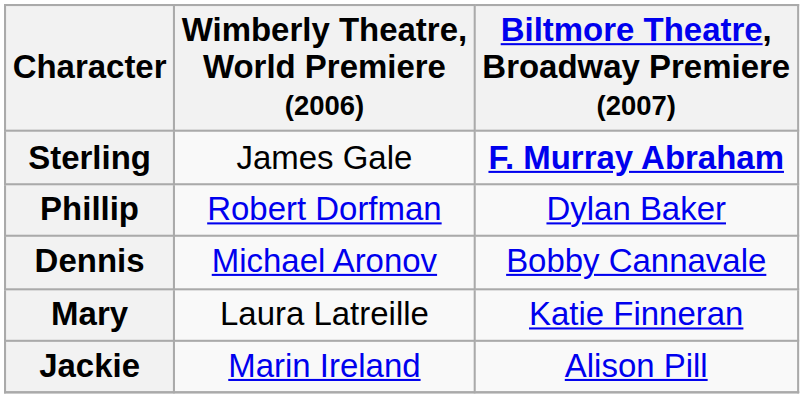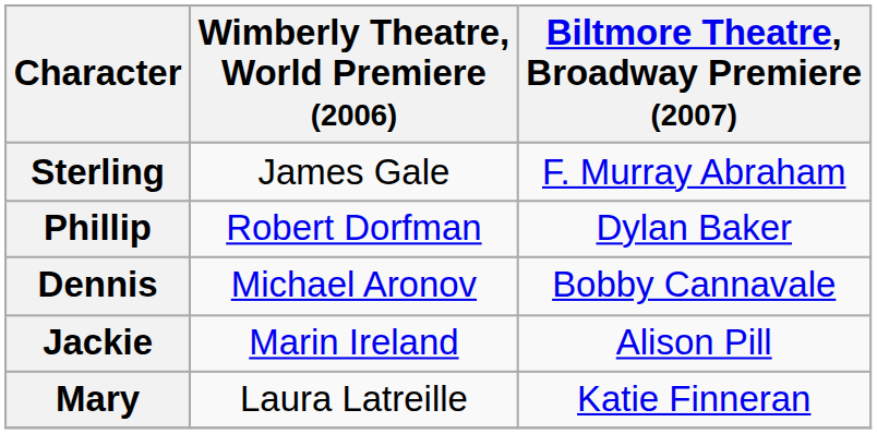Sterling | Biltmore Theatre, Broadway Premiere (2007): bold -> normal
rows swapped: Mary <-> Jackie
